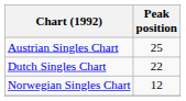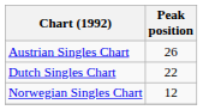Austrian Singles Chart | Peak position: 25 -> 26
